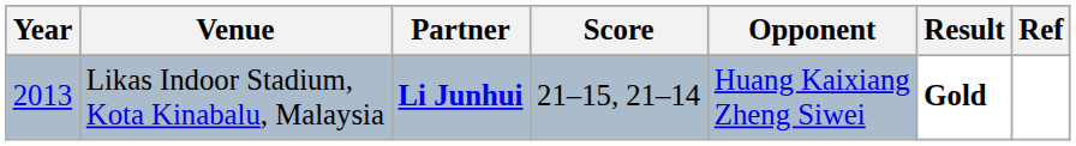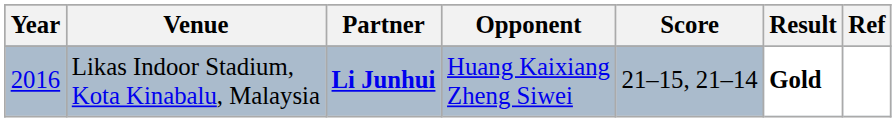columns swapped: Opponent <-> Score
Likas Indoor Stadium, Kota Kinabalu, Malaysia | Year: 2013 -> 2016
